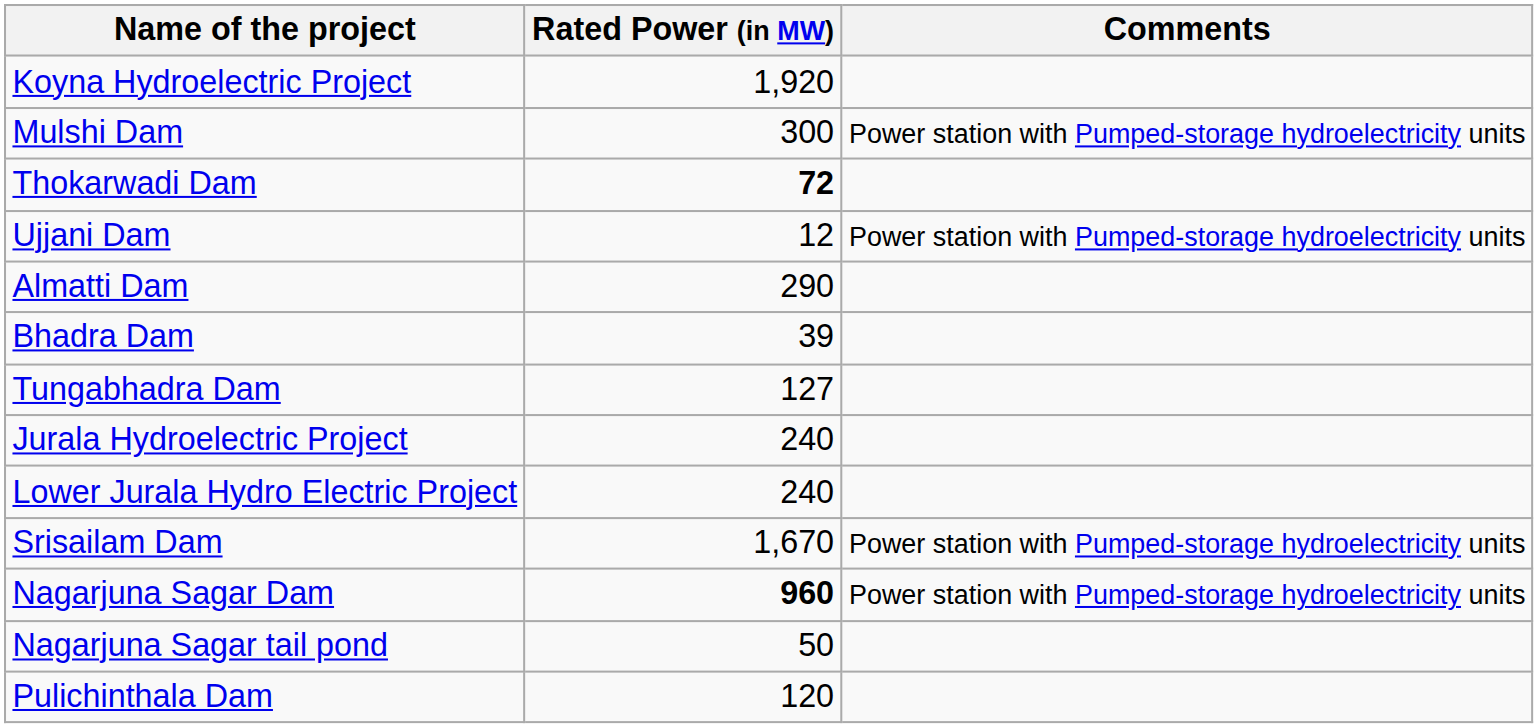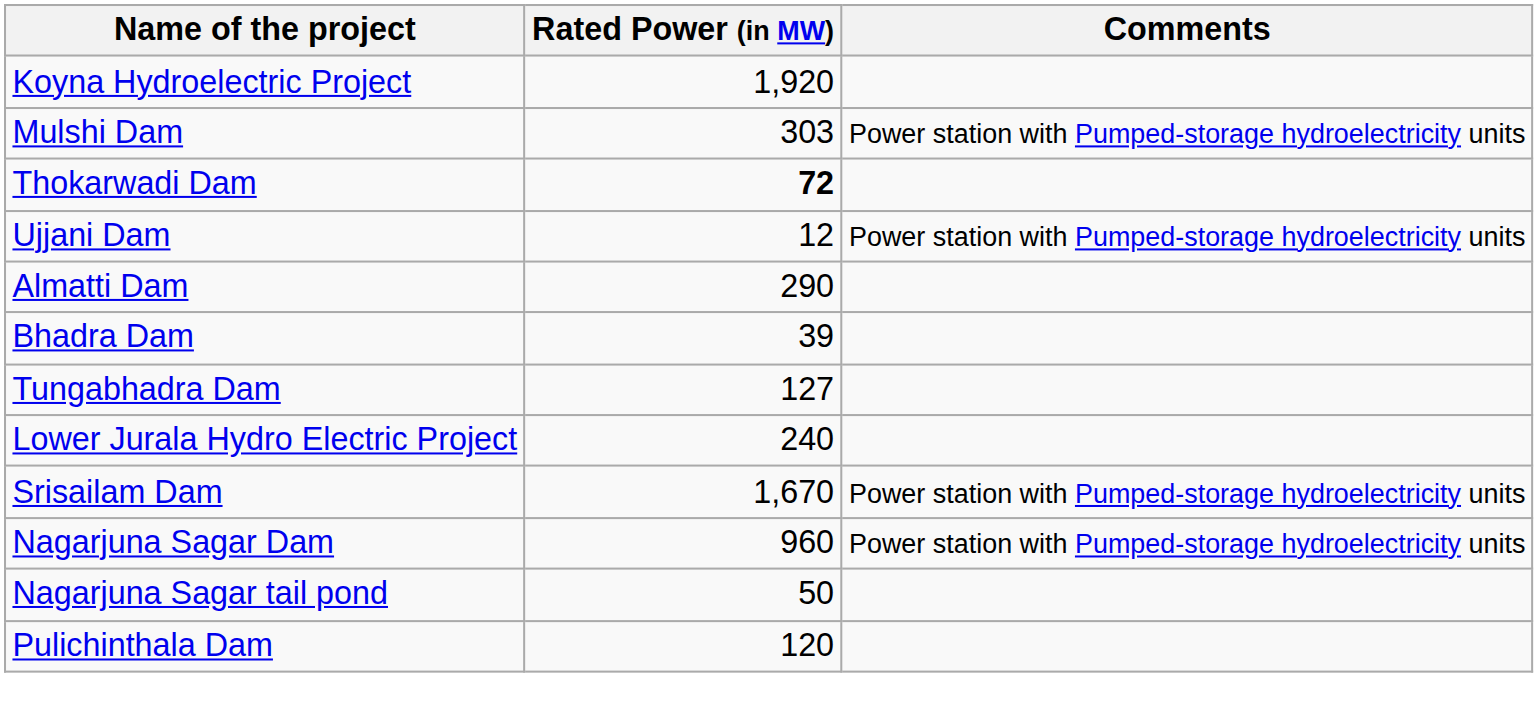Mulshi Dam | Rated Power (in MW): 300 -> 303
- row: Jurala Hydroelectric Project | 240
Nagarjuna Sagar Dam | Rated Power (in MW): bold -> normal
